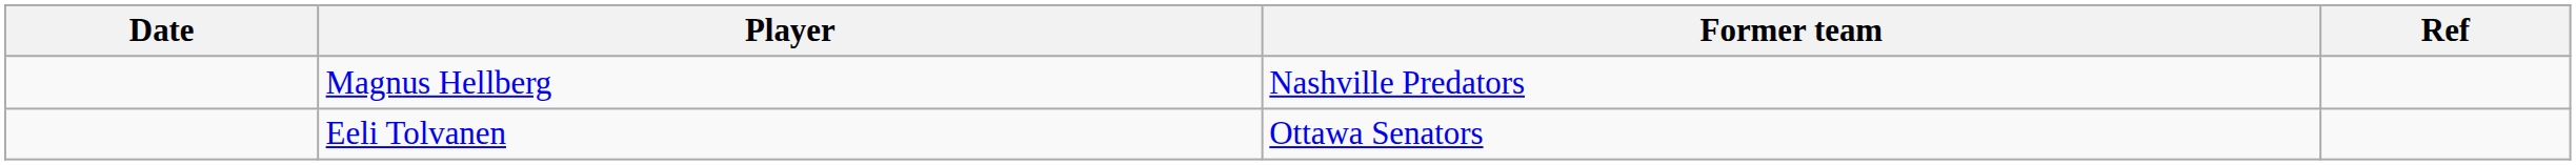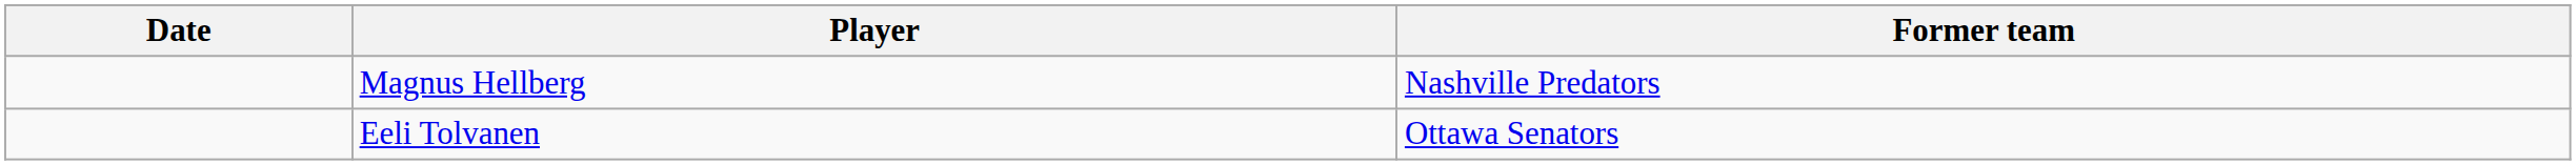- column: Ref
